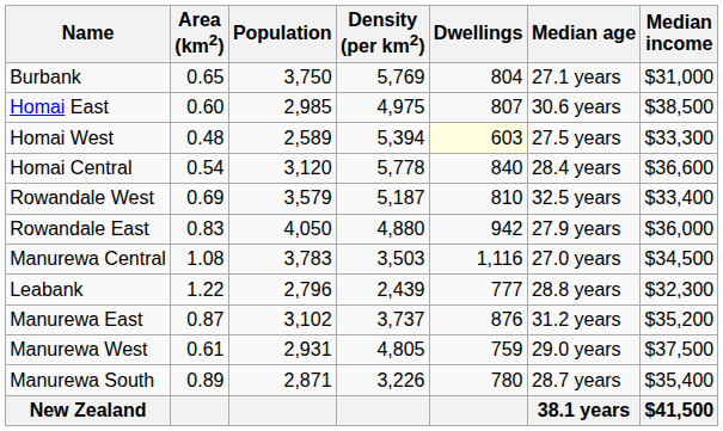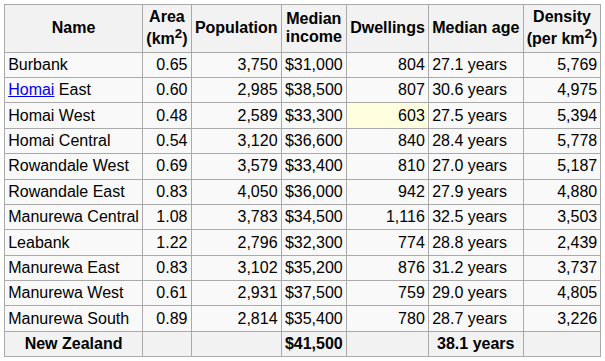columns swapped: Density (per km2) <-> Median income
Rowandale West | Median age: 32.5 years -> 27.0 years
Manurewa Central | Median age: 27.0 years -> 32.5 years
Leabank | Dwellings: 777 -> 774
Manurewa East | Area (km2): 0.87 -> 0.83
Manurewa South | Population: 2,871 -> 2,814
